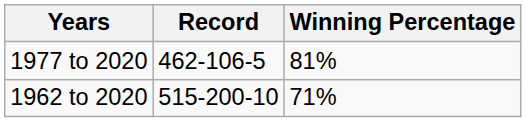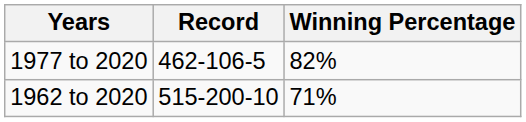1977 to 2020 | Winning Percentage: 81% -> 82%
